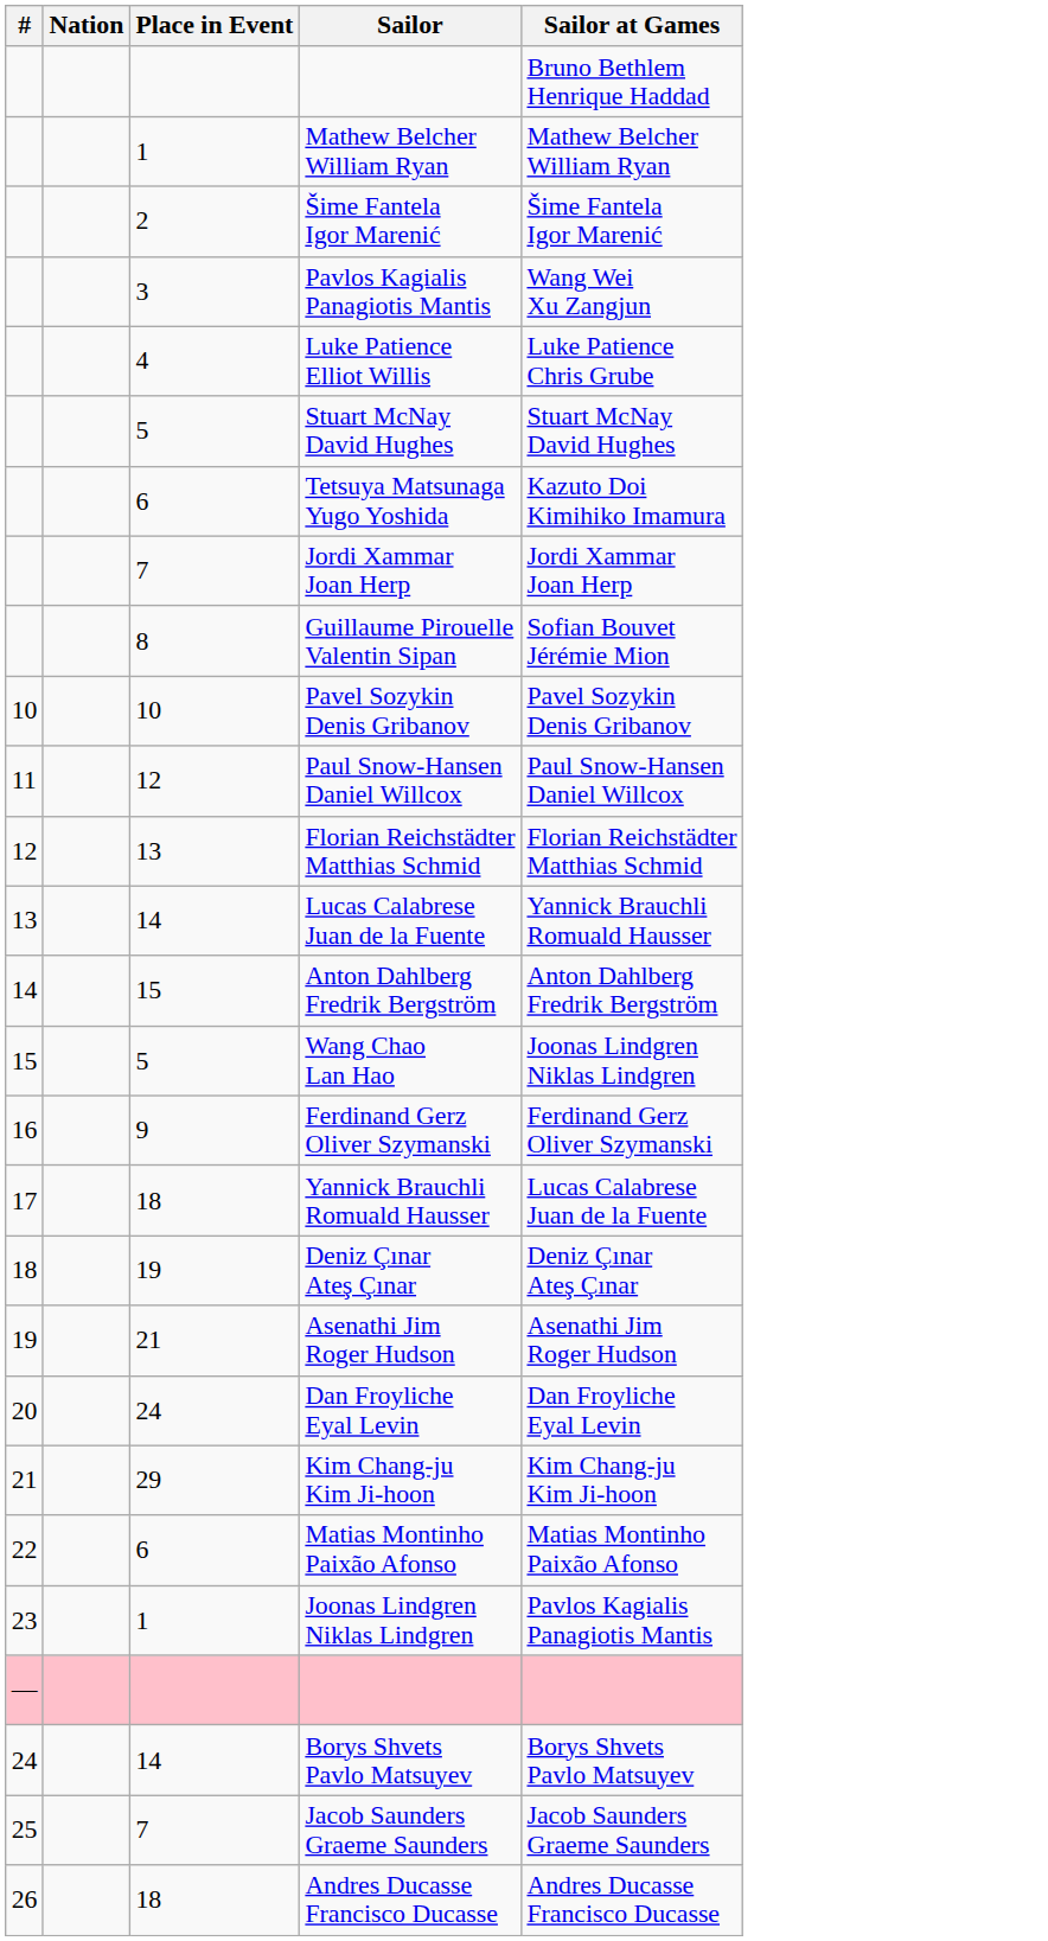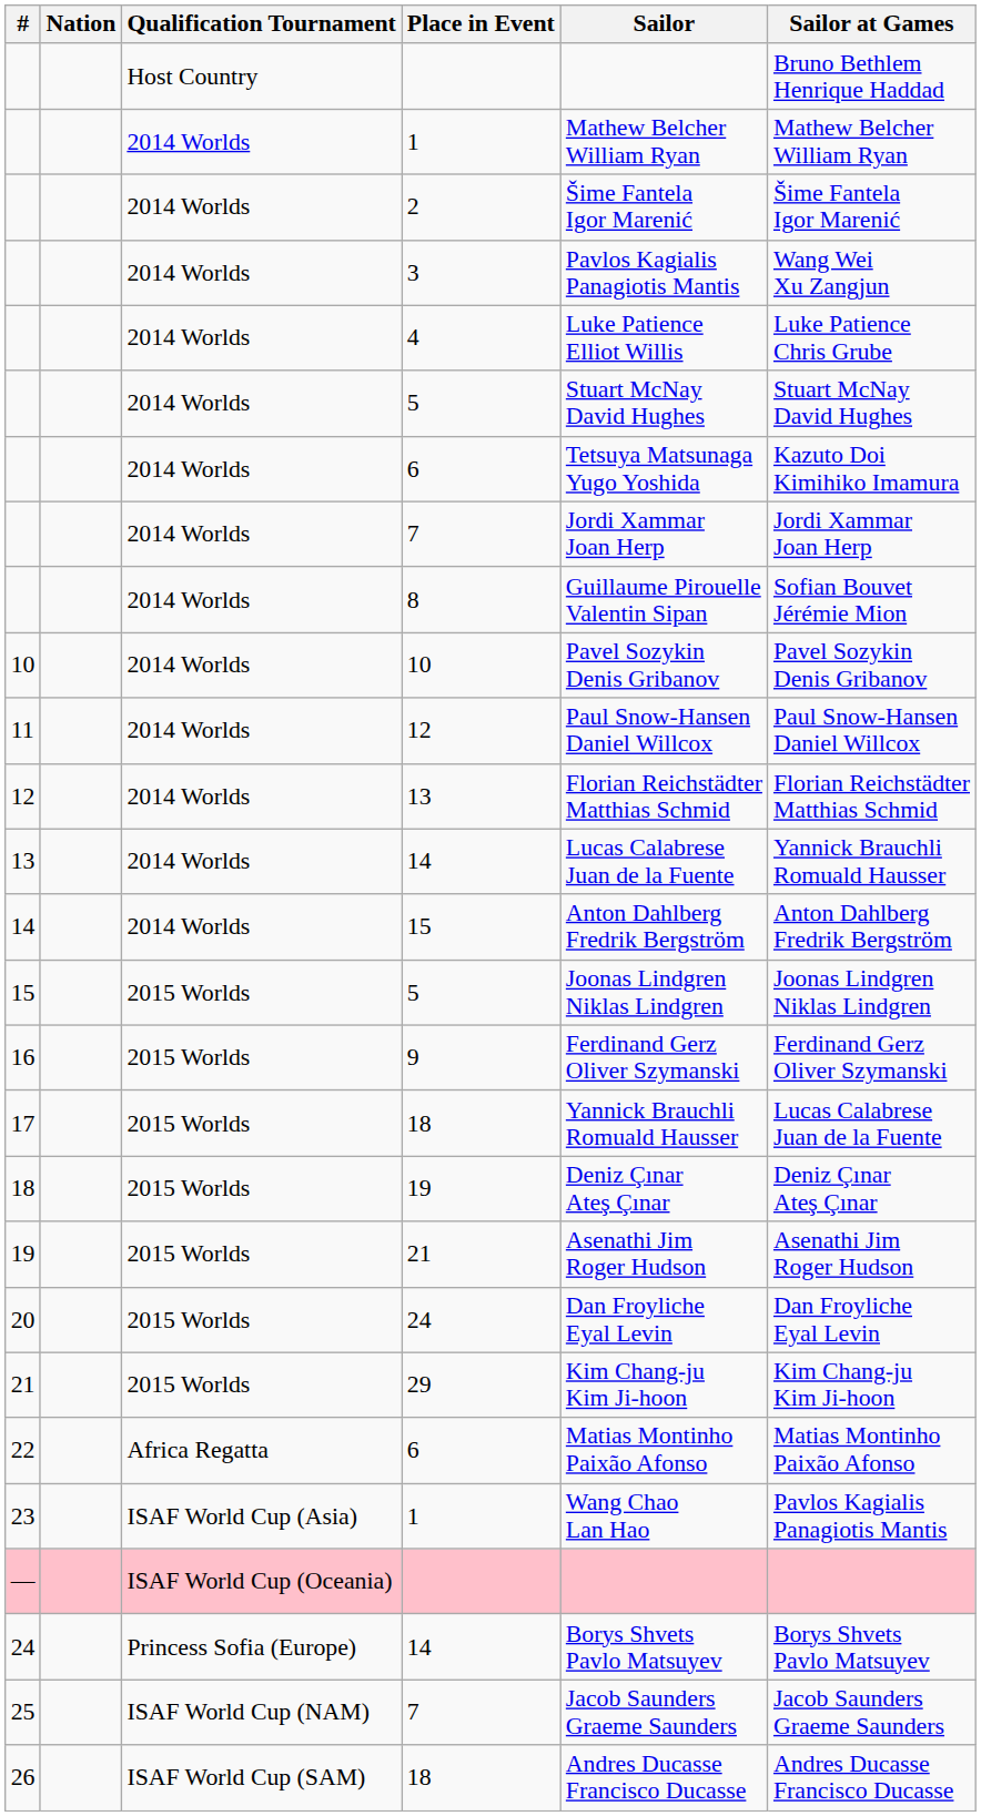+ column: Qualification Tournament | Host Country | 2014 Worlds | 2014 Worlds | 2014 Worlds | 2014 Worlds | 2014 Worlds | 2014 Worlds | 2014 Worlds | 2014 Worlds | 2014 Worlds | 2014 Worlds | 2014 Worlds | 2014 Worlds | 2014 Worlds | 2015 Worlds | 2015 Worlds | 2015 Worlds | 2015 Worlds | 2015 Worlds | 2015 Worlds | 2015 Worlds | Africa Regatta | ISAF World Cup (Asia) | ISAF World Cup (Oceania) | Princess Sofia (Europe) | ISAF World Cup (NAM) | ISAF World Cup (SAM)
15 / 5 | Sailor: Wang Chao Lan Hao -> Joonas Lindgren Niklas Lindgren
23 / 1 | Sailor: Joonas Lindgren Niklas Lindgren -> Wang Chao Lan Hao
